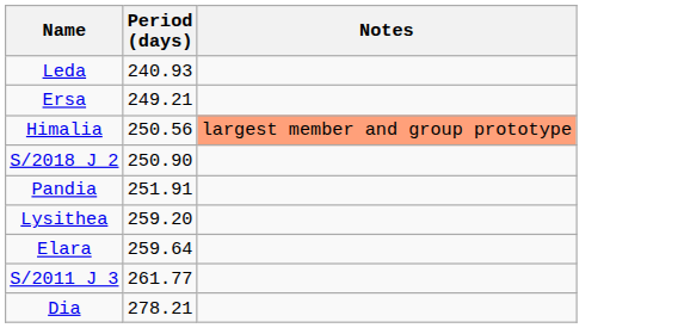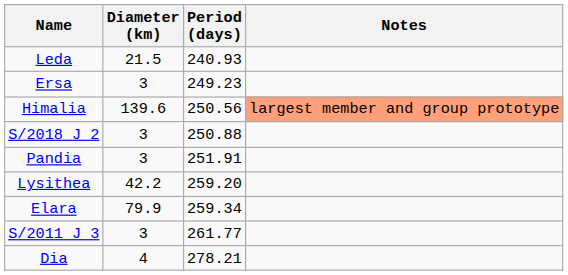+ column: Diameter (km) | 21.5 | 3 | 139.6 | 3 | 3 | 42.2 | 79.9 | 3 | 4
Ersa | Period (days): 249.21 -> 249.23
S/2018 J 2 | Period (days): 250.90 -> 250.88
Elara | Period (days): 259.64 -> 259.34
